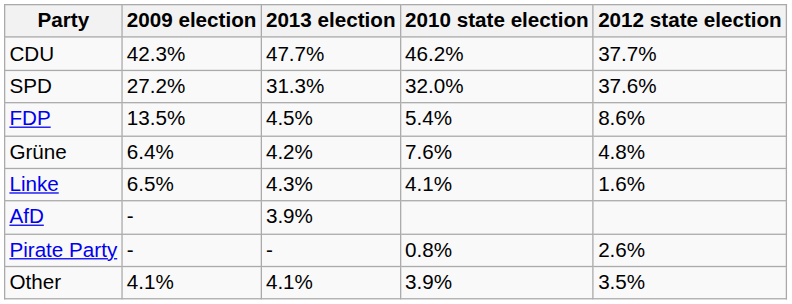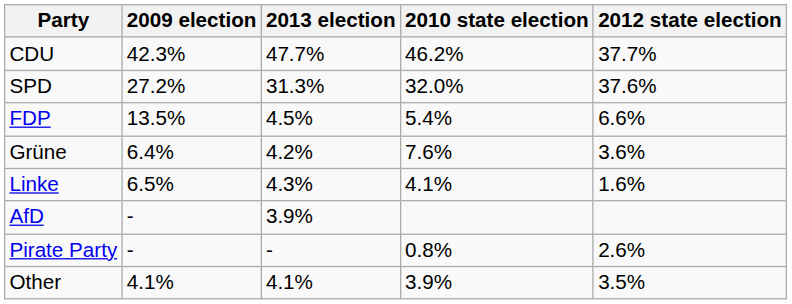FDP | 2012 state election: 8.6% -> 6.6%
Grüne | 2012 state election: 4.8% -> 3.6%
